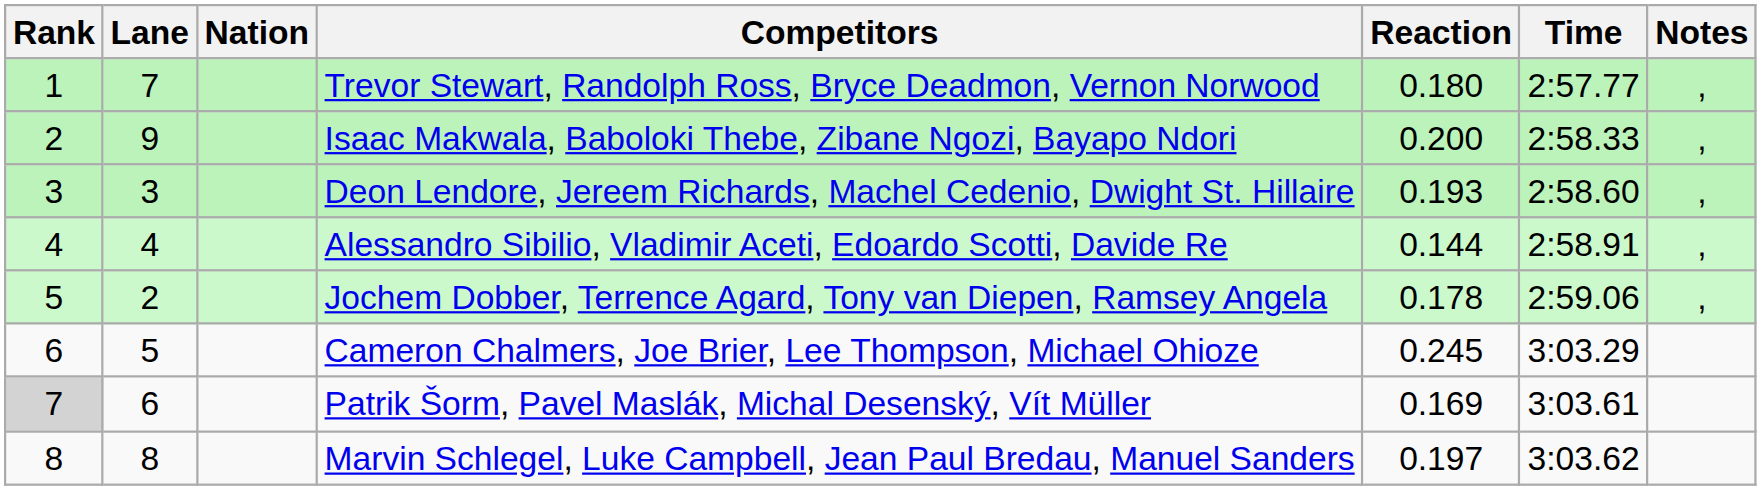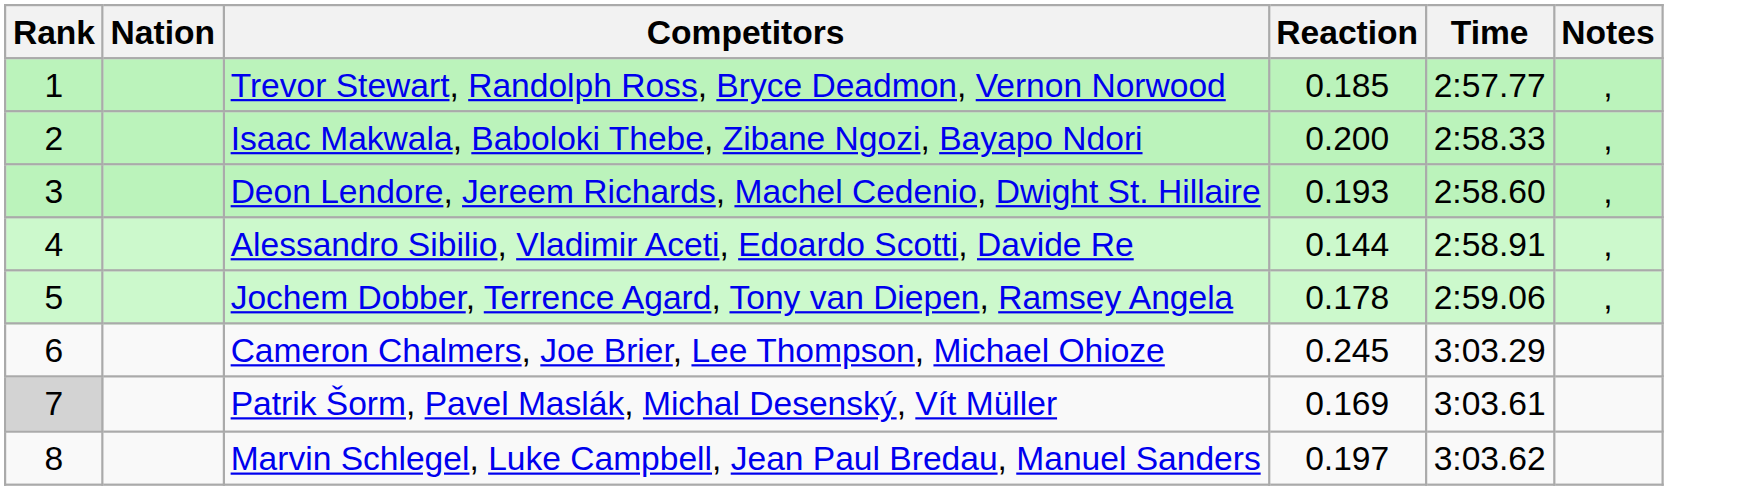- column: Lane | 7 | 9 | 3 | 4 | 2 | 5 | 6 | 8
Trevor Stewart, Randolph Ross, Bryce Deadmon, Vernon Norwood | Reaction: 0.180 -> 0.185
